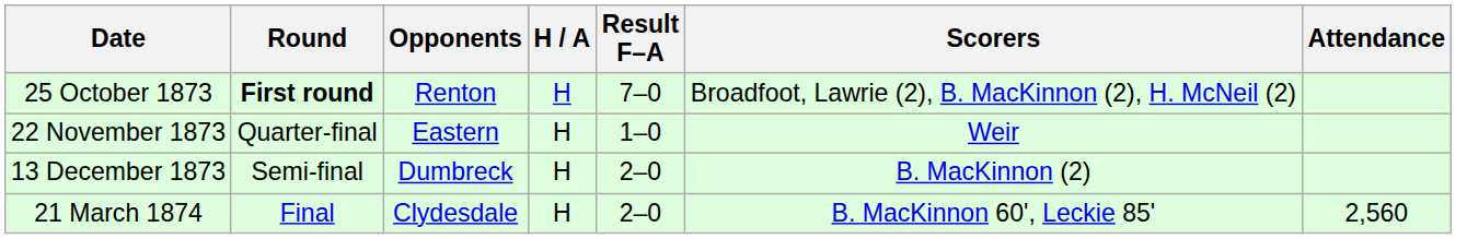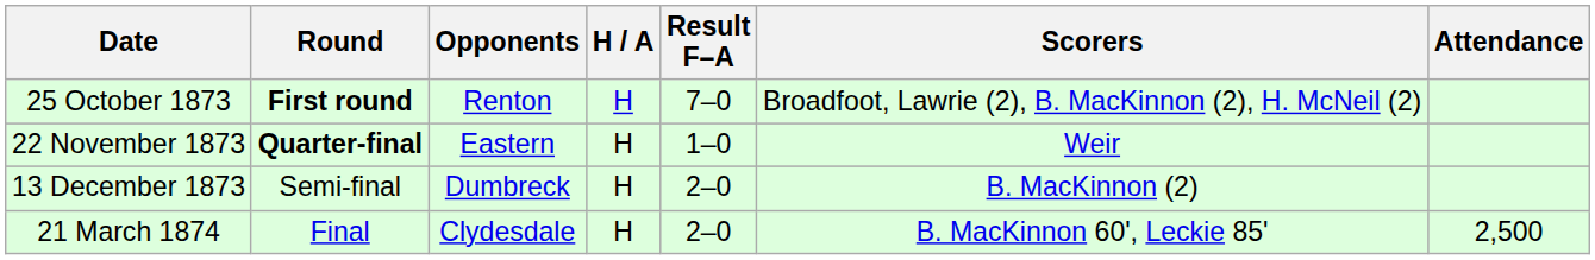22 November 1873 | Round: normal -> bold
21 March 1874 | Attendance: 2,560 -> 2,500
